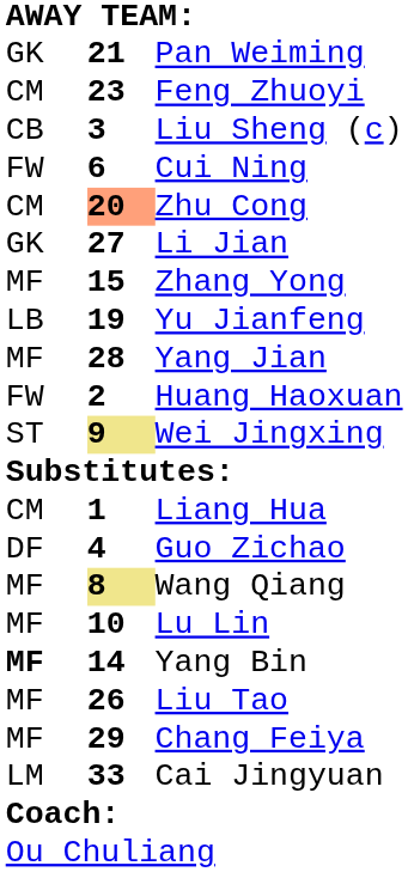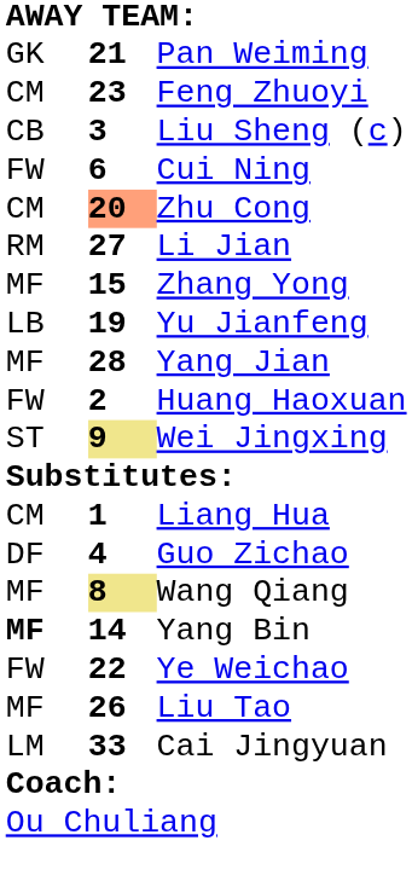Li Jian | column 1: GK -> RM
- row: MF | 10 | Lu Lin
+ row: FW | 22 | Ye Weichao
- row: MF | 29 | Chang Feiya
